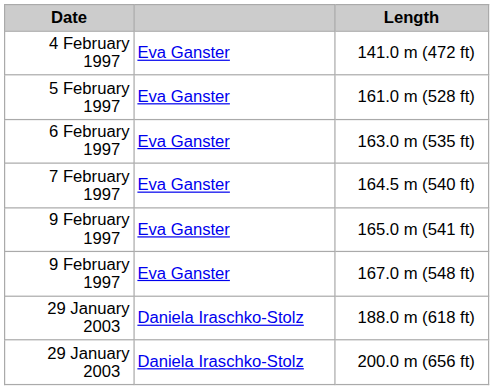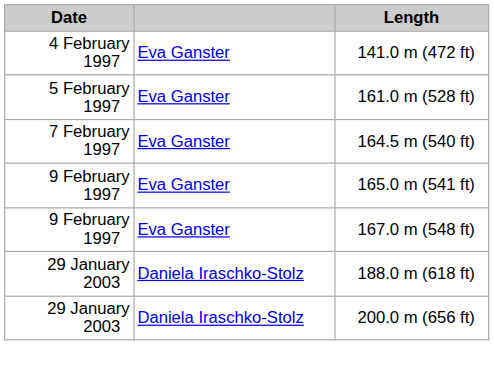- row: 6 February 1997 | Eva Ganster | 163.0 m (535 ft)
